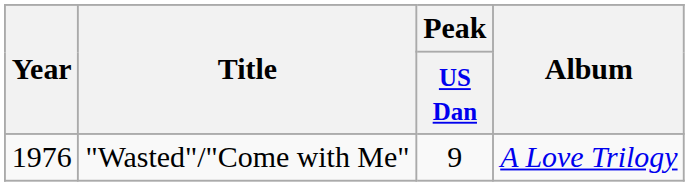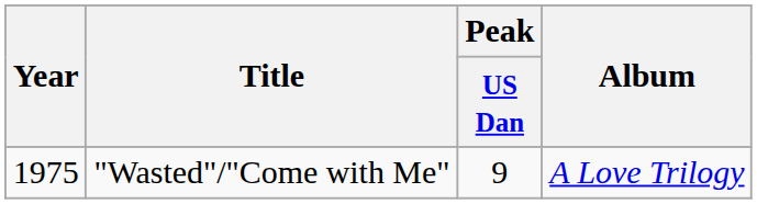"Wasted"/"Come with Me" | Year: 1976 -> 1975
